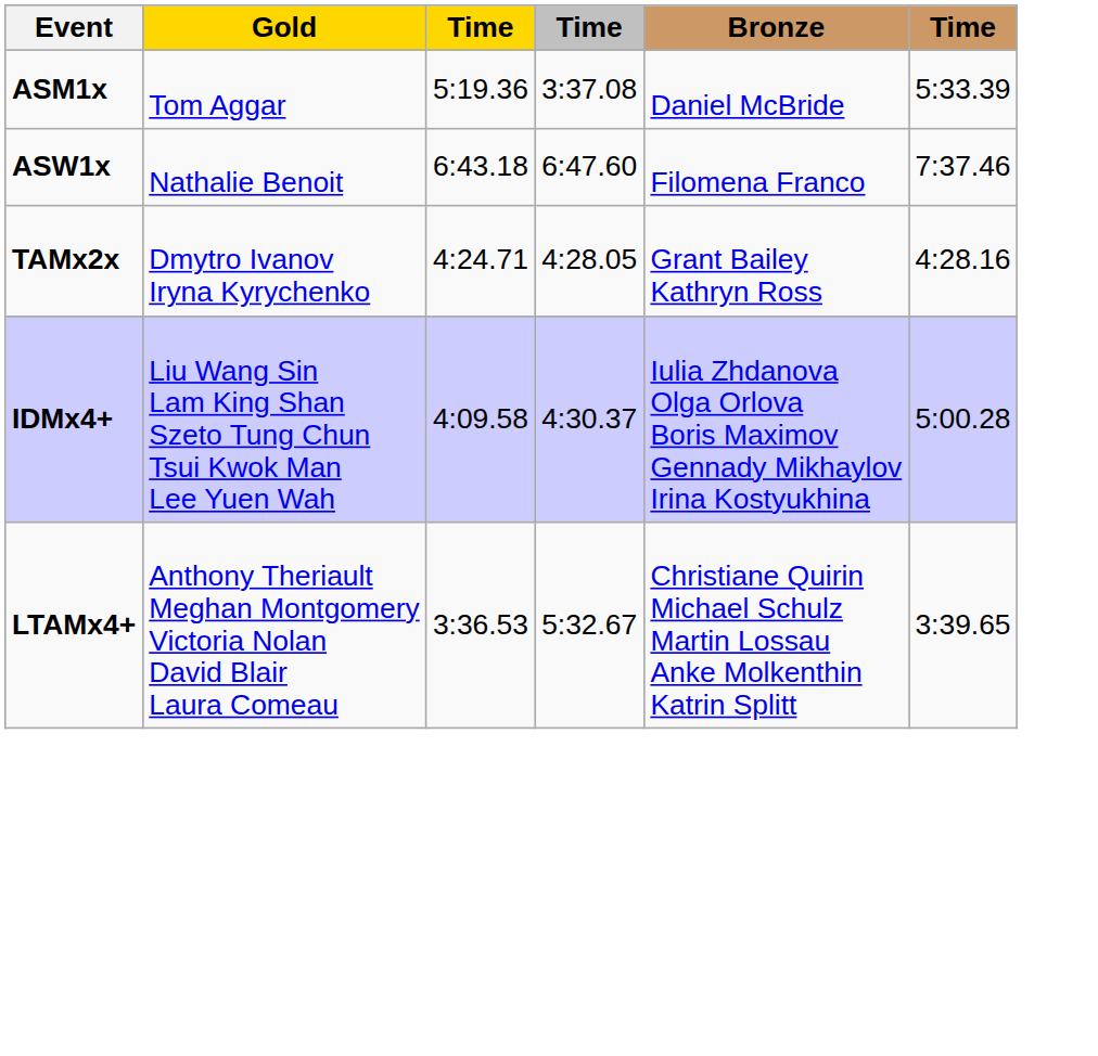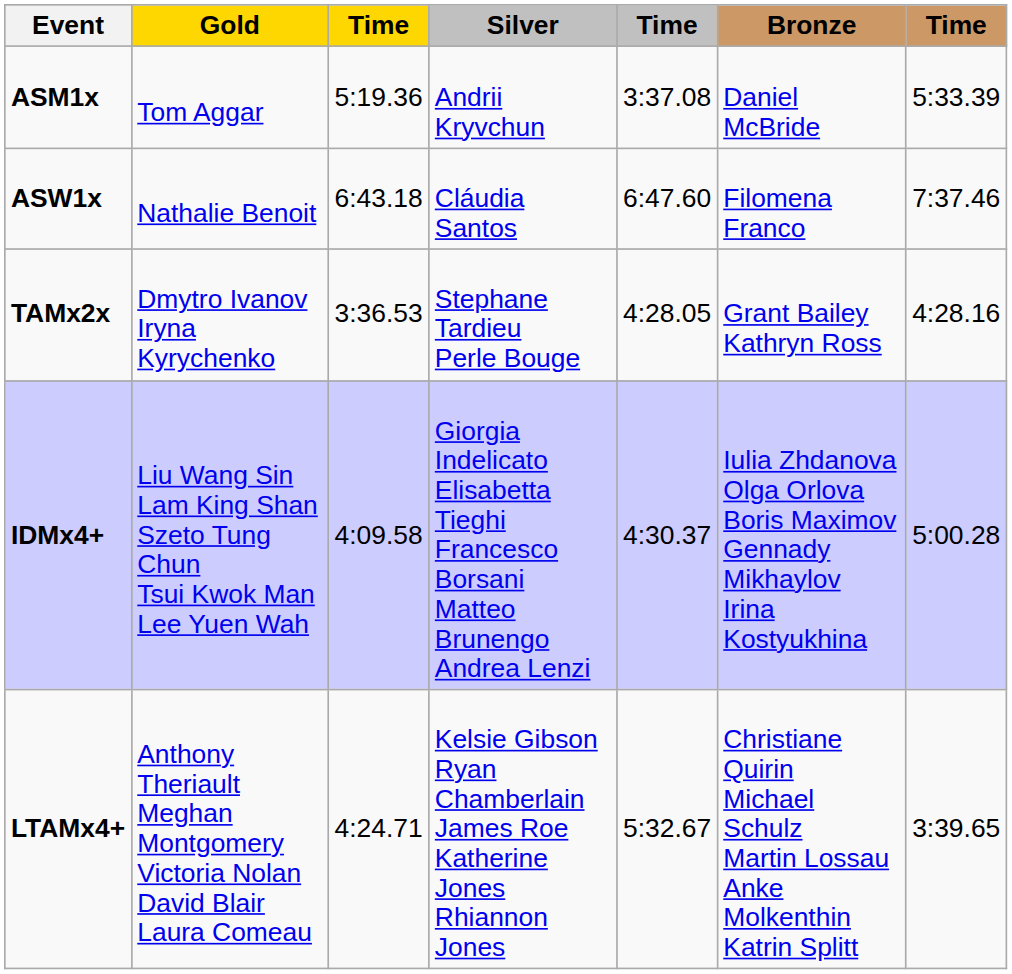+ column: Silver | Andrii Kryvchun | Cláudia Santos | Stephane Tardieu Perle Bouge | Giorgia Indelicato Elisabetta Tieghi Francesco Borsani Matteo Brunengo Andrea Lenzi | Kelsie Gibson Ryan Chamberlain James Roe Katherine Jones Rhiannon Jones
TAMx2x | column 3: 4:24.71 -> 3:36.53
LTAMx4+ | column 3: 3:36.53 -> 4:24.71
